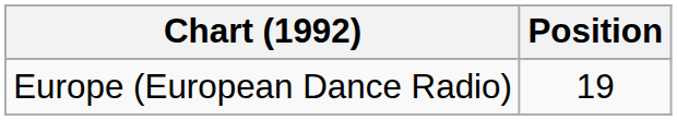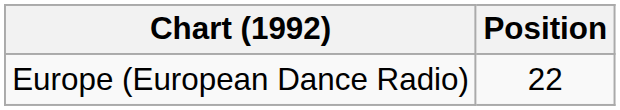Europe (European Dance Radio) | Position: 19 -> 22
